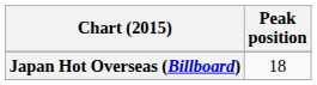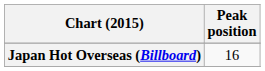Japan Hot Overseas (Billboard) | Peak position: 18 -> 16
